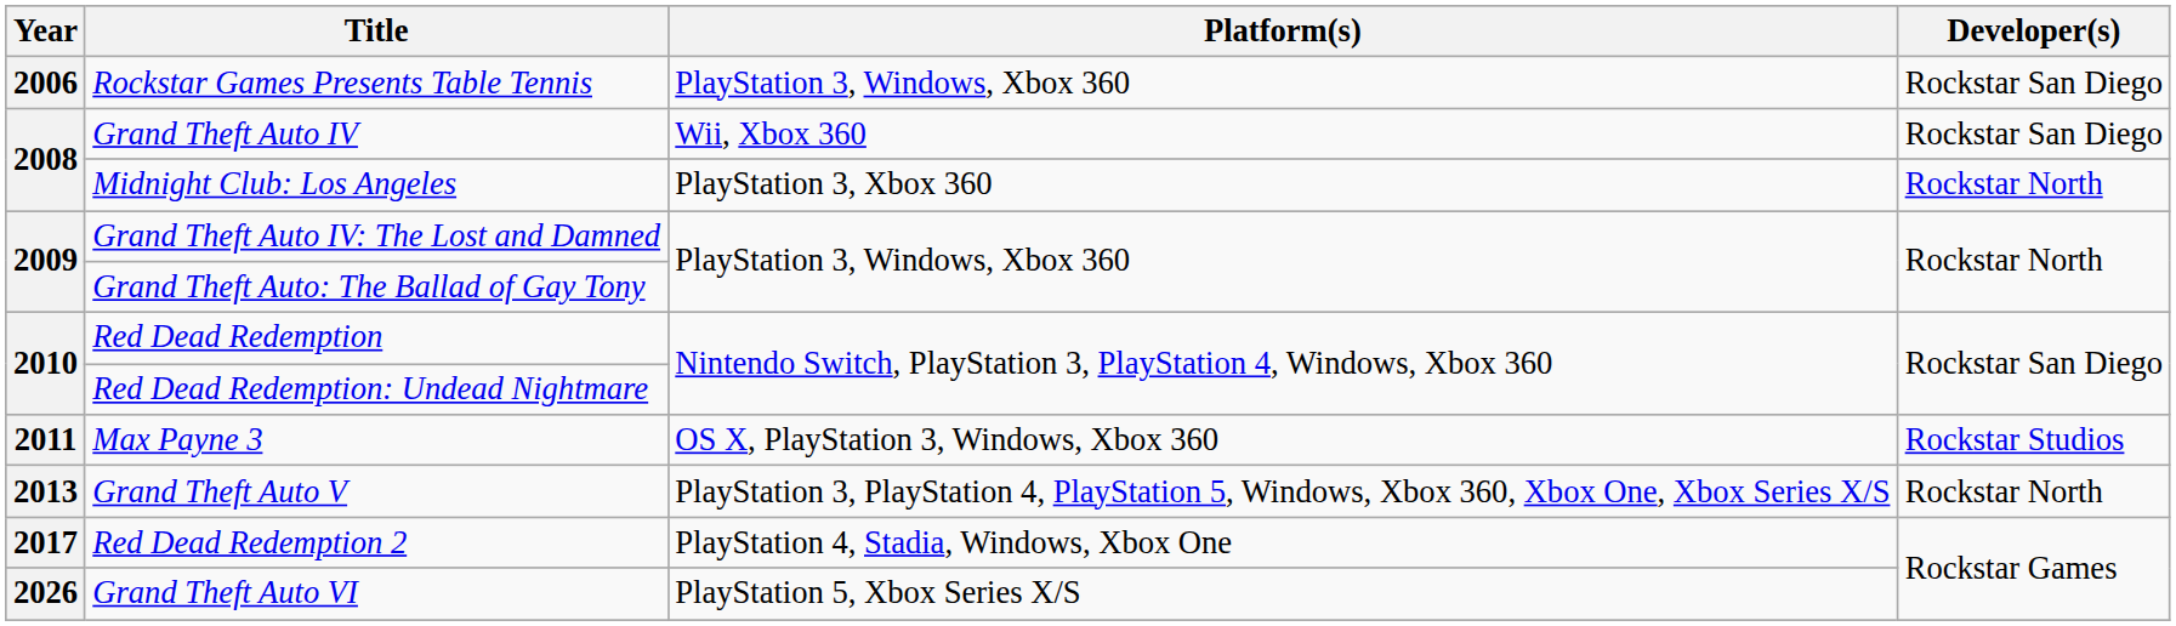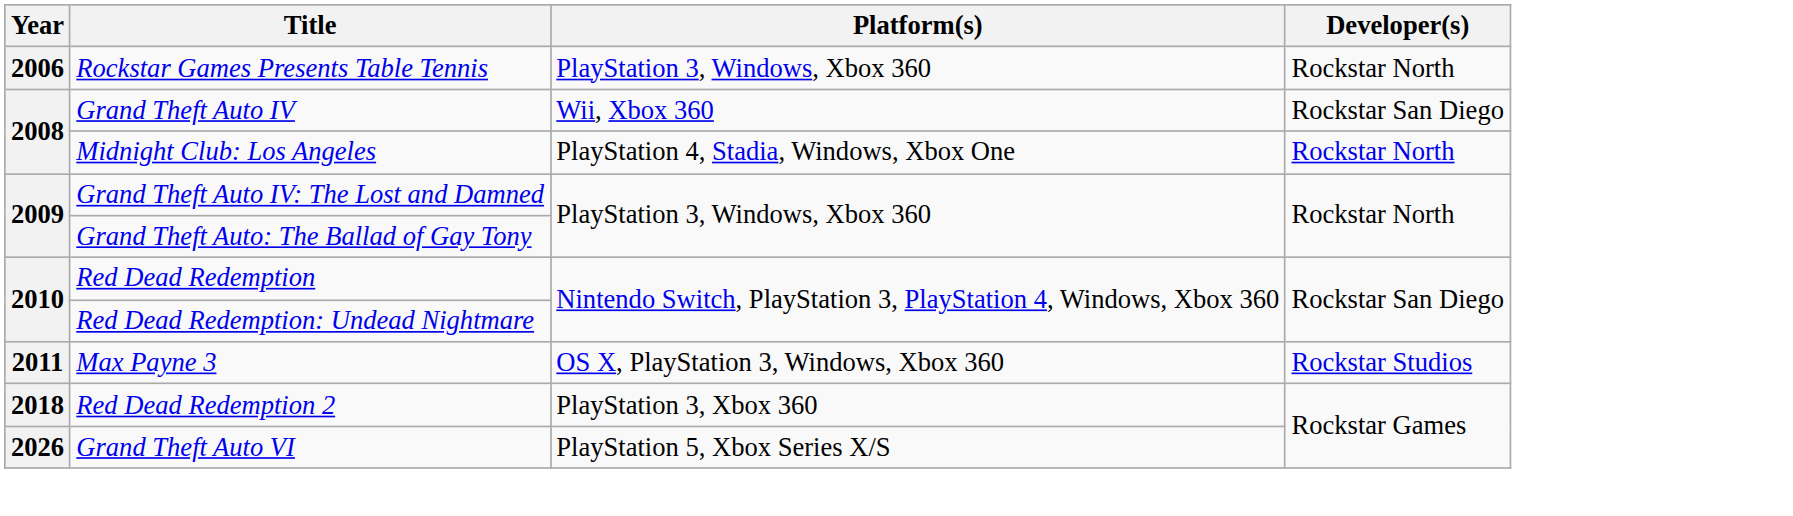Rockstar Games Presents Table Tennis | Developer(s): Rockstar San Diego -> Rockstar North
Midnight Club: Los Angeles | Platform(s): PlayStation 3, Xbox 360 -> PlayStation 4, Stadia, Windows, Xbox One
- row: 2013 | Grand Theft Auto V | PlayStation 3, PlayStation 4, PlayStation 5, Windows, Xbox 360, Xbox One, Xbox Series X/S | Rockstar North
Red Dead Redemption 2 | Year: 2017 -> 2018
Red Dead Redemption 2 | Platform(s): PlayStation 4, Stadia, Windows, Xbox One -> PlayStation 3, Xbox 360
